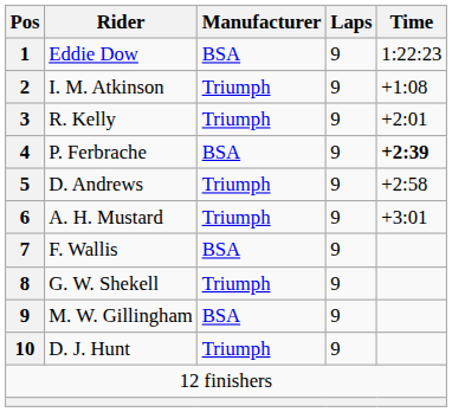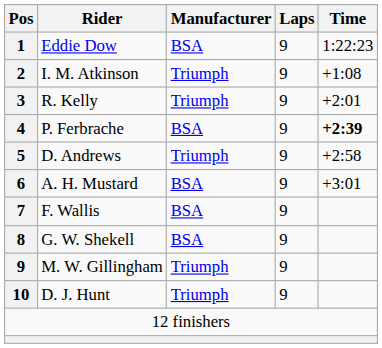A. H. Mustard | Manufacturer: Triumph -> BSA
G. W. Shekell | Manufacturer: Triumph -> BSA
M. W. Gillingham | Manufacturer: BSA -> Triumph
